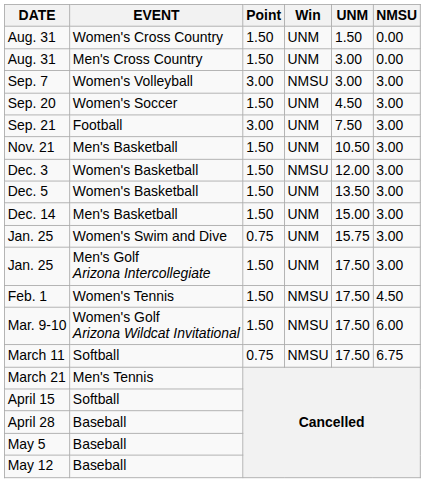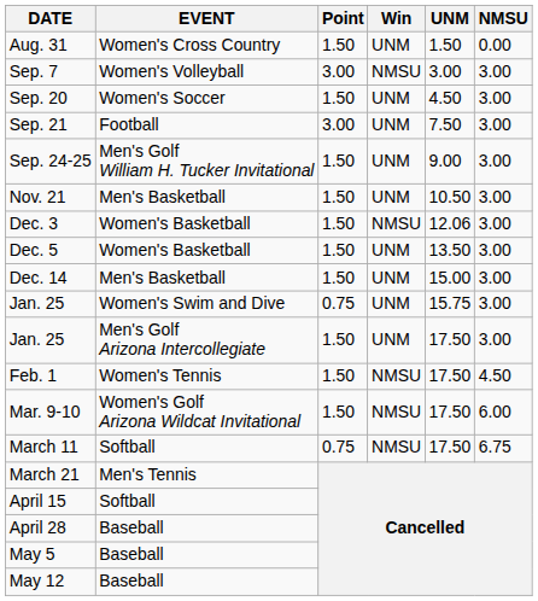- row: Aug. 31 | Men's Cross Country | 1.50 | UNM | 3.00 | 0.00
+ row: Sep. 24-25 | Men's Golf William H. Tucker Invitational | 1.50 | UNM | 9.00 | 3.00
Dec. 3 | UNM: 12.00 -> 12.06
